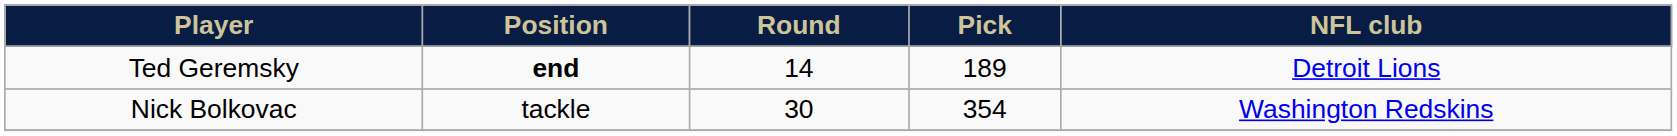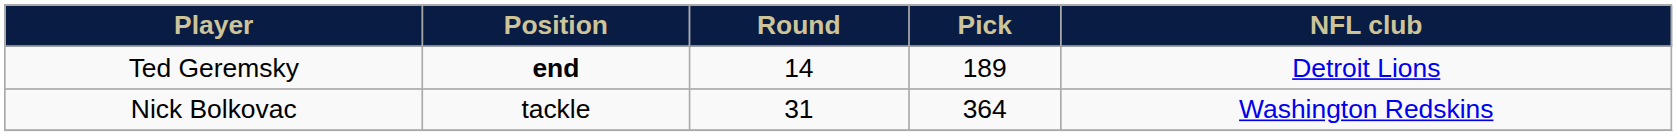Nick Bolkovac | Round: 30 -> 31
Nick Bolkovac | Pick: 354 -> 364
